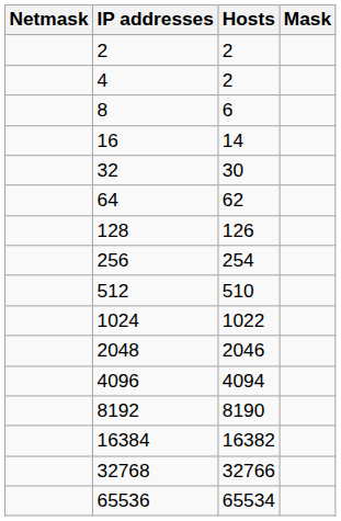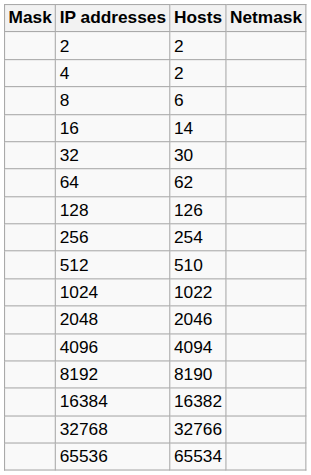columns swapped: Mask <-> Netmask
